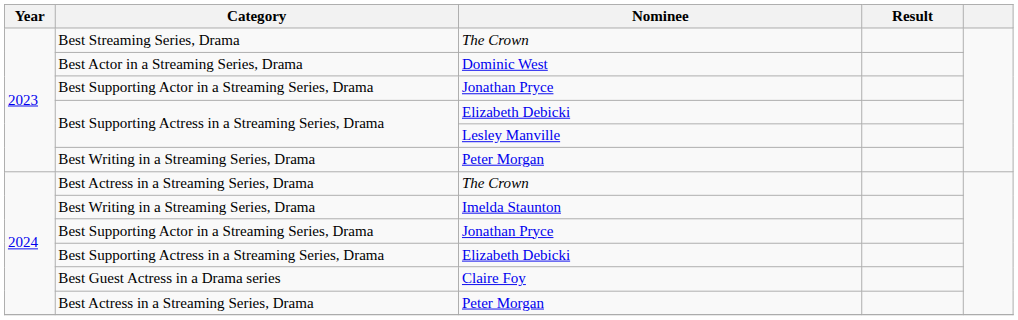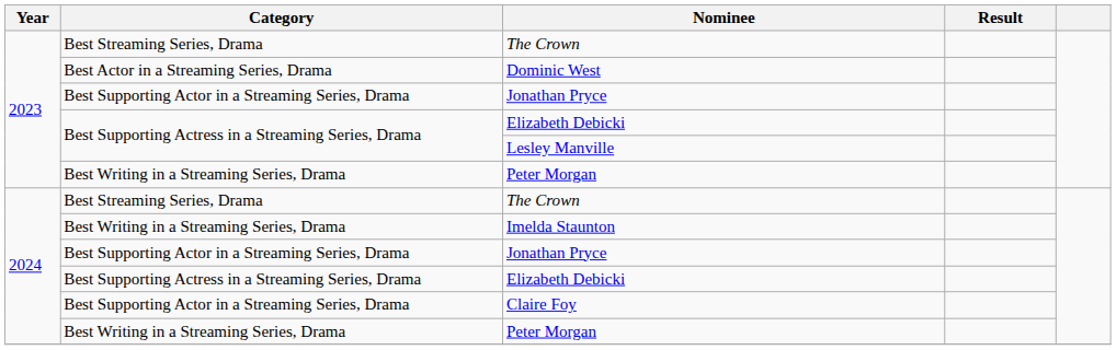2024 / The Crown | Category: Best Actress in a Streaming Series, Drama -> Best Streaming Series, Drama
Claire Foy | Category: Best Guest Actress in a Drama series -> Best Supporting Actor in a Streaming Series, Drama
2024 / Peter Morgan | Category: Best Actress in a Streaming Series, Drama -> Best Writing in a Streaming Series, Drama
